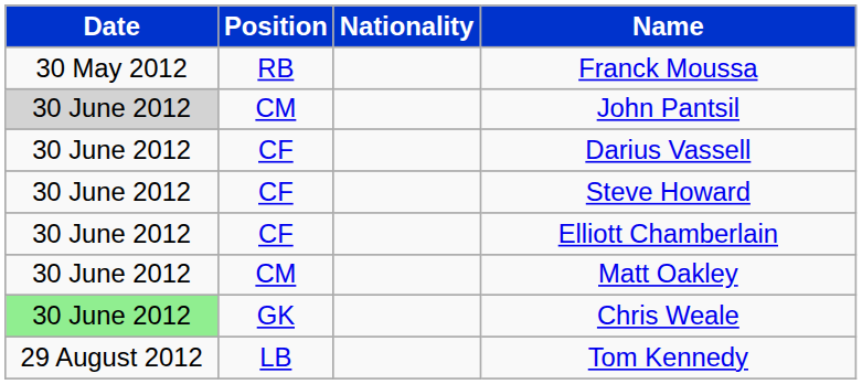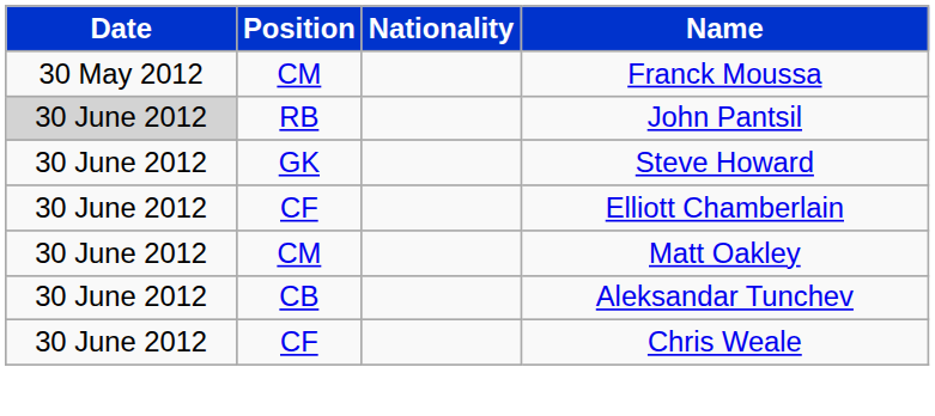Franck Moussa | Position: RB -> CM
John Pantsil | Position: CM -> RB
- row: 30 June 2012 | CF | Darius Vassell
Steve Howard | Position: CF -> GK
+ row: 30 June 2012 | CB | Aleksandar Tunchev
Chris Weale | Date: lightgreen background -> no background
Chris Weale | Position: GK -> CF
- row: 29 August 2012 | LB | Tom Kennedy
